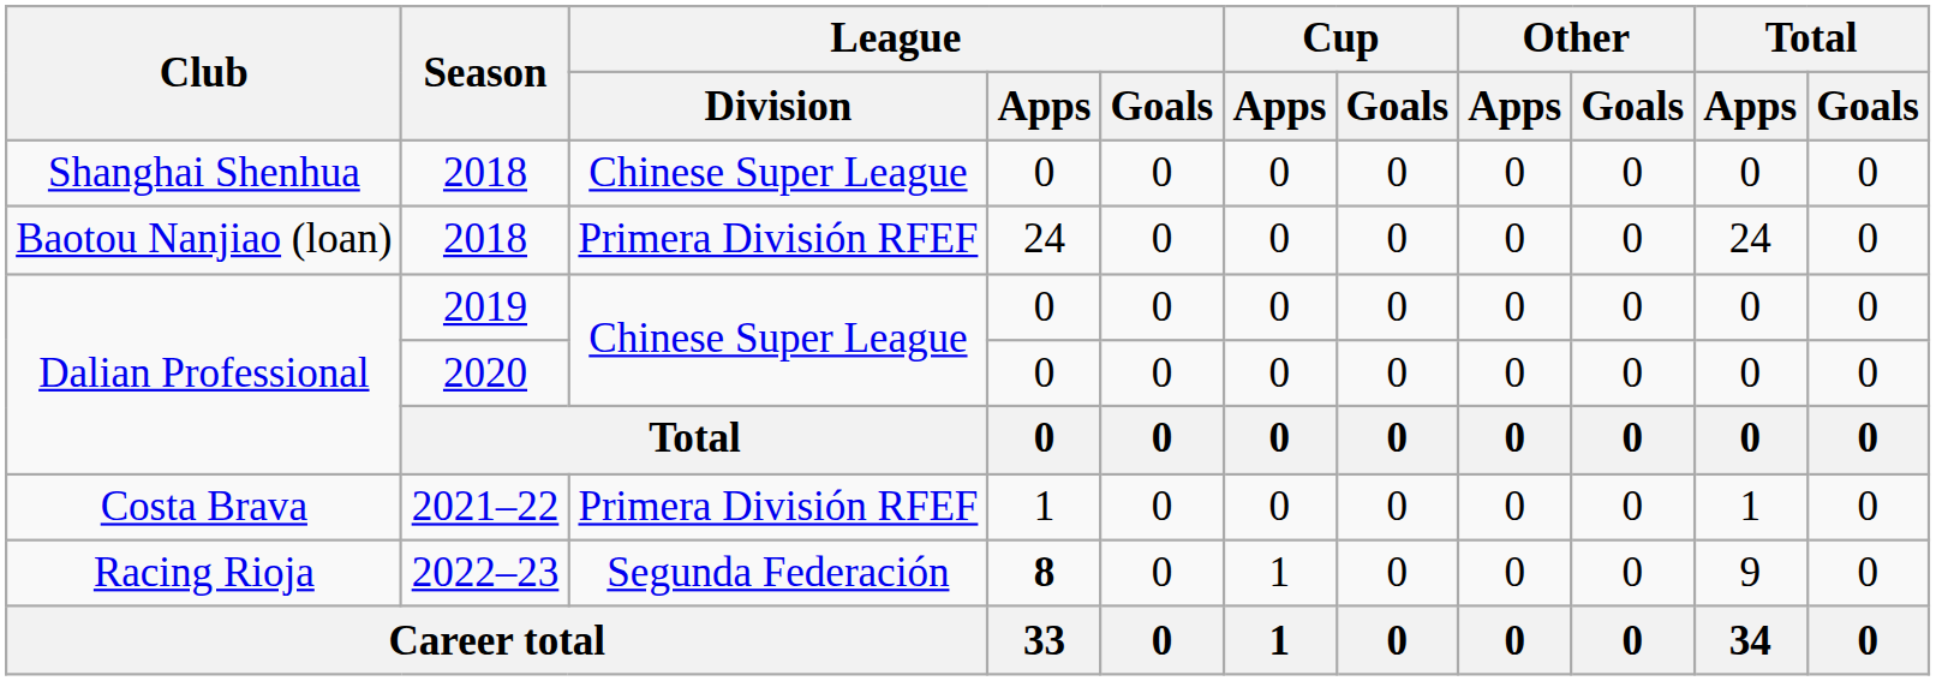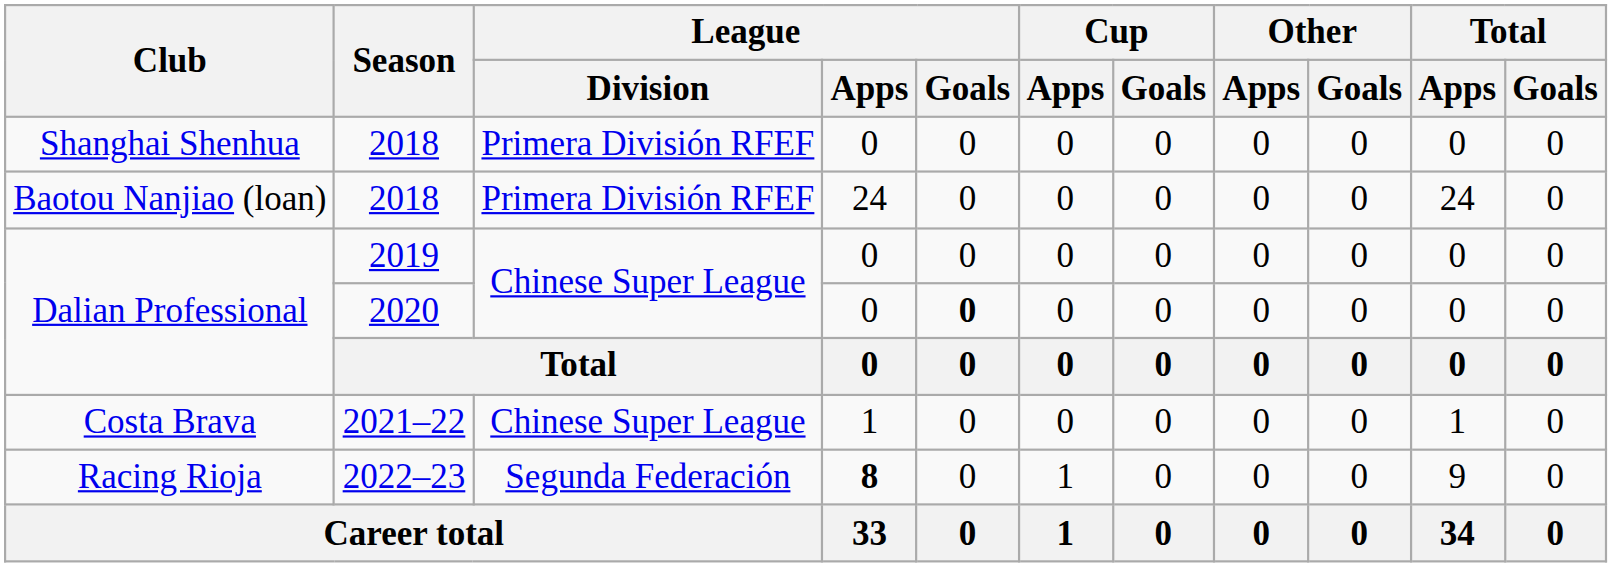Shanghai Shenhua | League / Division: Chinese Super League -> Primera División RFEF
Dalian Professional / 2020 | League / Goals: normal -> bold
Costa Brava | League / Division: Primera División RFEF -> Chinese Super League
